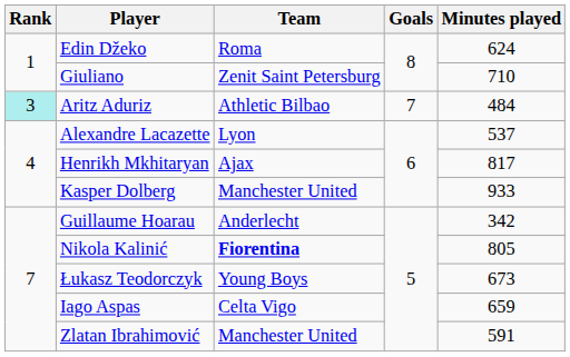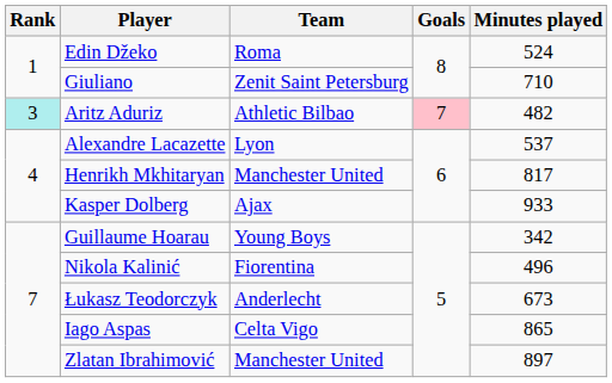Edin Džeko | Minutes played: 624 -> 524
Aritz Aduriz | Goals: no background -> pink background
Aritz Aduriz | Minutes played: 484 -> 482
Henrikh Mkhitaryan | Team: Ajax -> Manchester United
Kasper Dolberg | Team: Manchester United -> Ajax
Guillaume Hoarau | Team: Anderlecht -> Young Boys
Nikola Kalinić | Team: bold -> normal
Nikola Kalinić | Minutes played: 805 -> 496
Łukasz Teodorczyk | Team: Young Boys -> Anderlecht
Iago Aspas | Minutes played: 659 -> 865
Zlatan Ibrahimović | Minutes played: 591 -> 897
